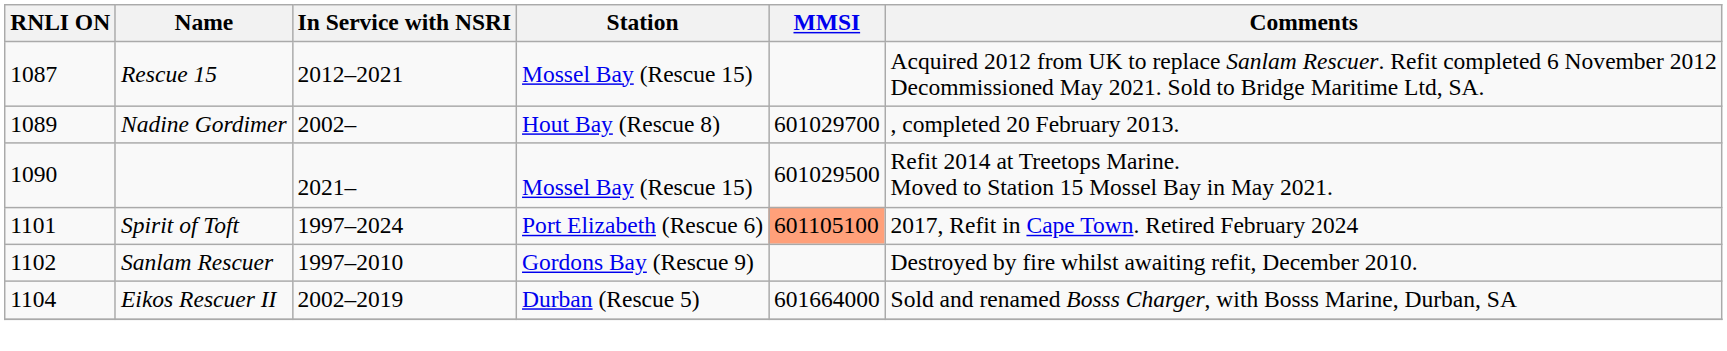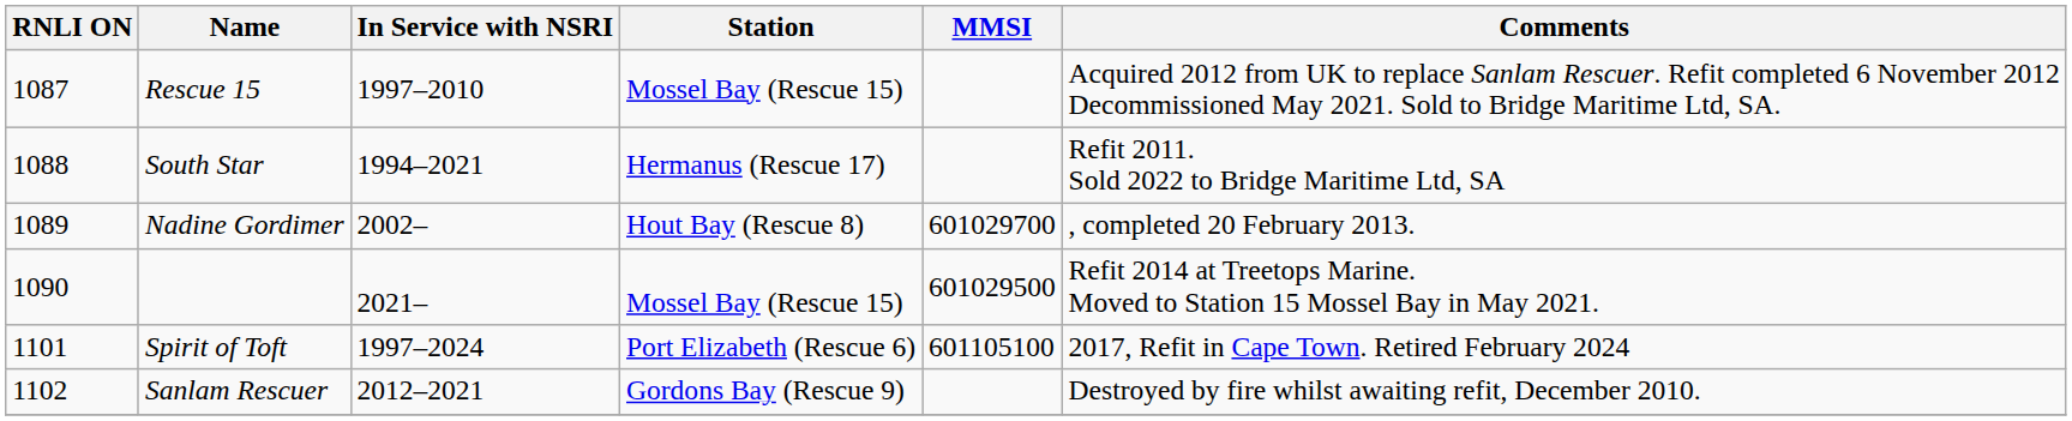Rescue 15 | In Service with NSRI: 2012–2021 -> 1997–2010
+ row: 1088 | South Star | 1994–2021 | Hermanus (Rescue 17) | Refit 2011. Sold 2022 to Bridge Maritime Ltd, SA
Spirit of Toft | MMSI: lightsalmon background -> no background
Sanlam Rescuer | In Service with NSRI: 1997–2010 -> 2012–2021
- row: 1104 | Eikos Rescuer II | 2002–2019 | Durban (Rescue 5) | 601664000 | Sold and renamed Bosss Charger, with Bosss Marine, Durban, SA
